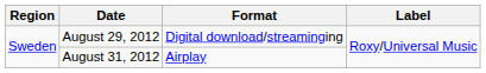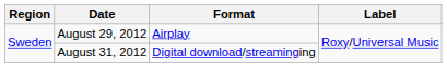August 29, 2012 | Format: Digital download/streaminging -> Airplay
August 31, 2012 | Format: Airplay -> Digital download/streaminging
